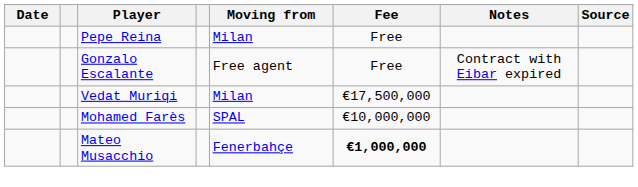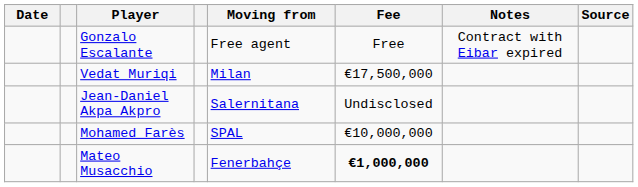- row: Pepe Reina | Milan | Free
+ row: Jean-Daniel Akpa Akpro | Salernitana | Undisclosed
